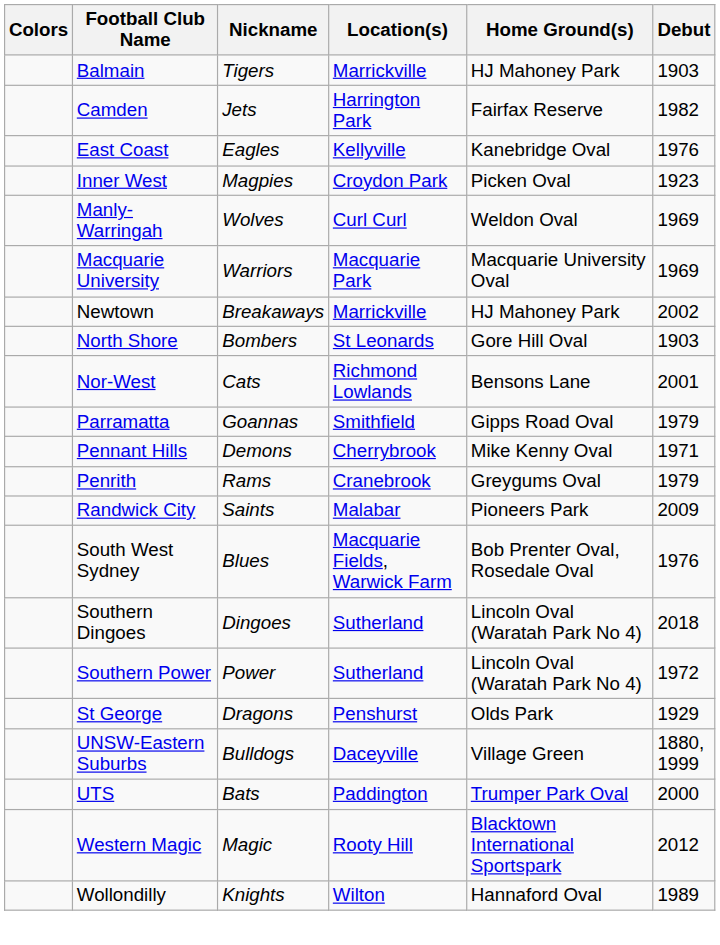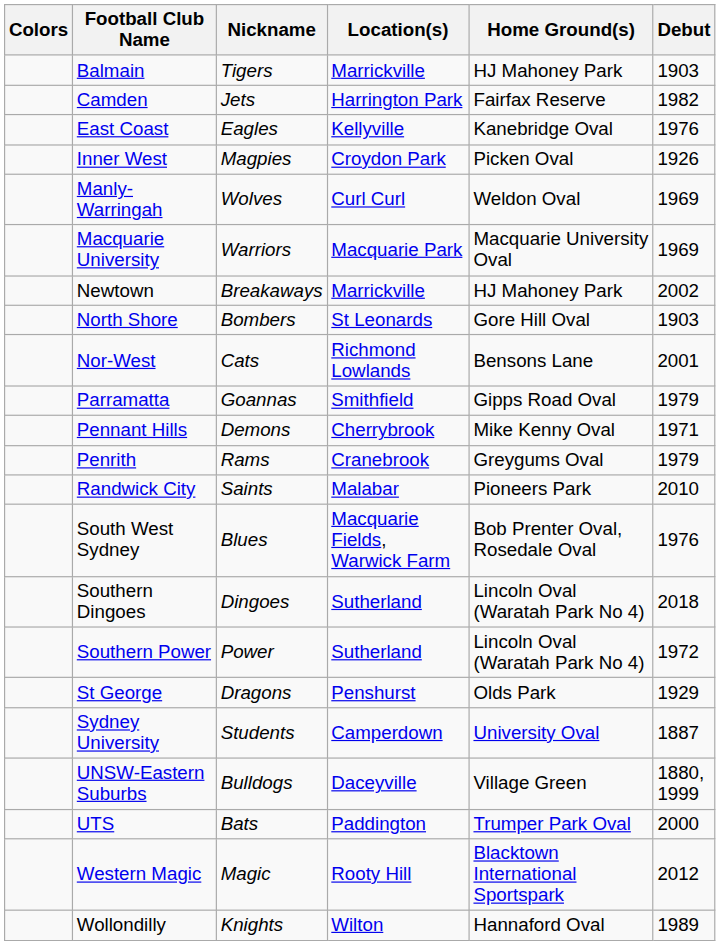Inner West | Debut: 1923 -> 1926
Randwick City | Debut: 2009 -> 2010
+ row: Sydney University | Students | Camperdown | University Oval | 1887
